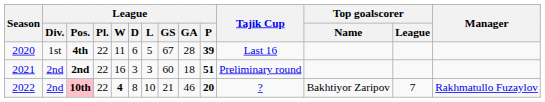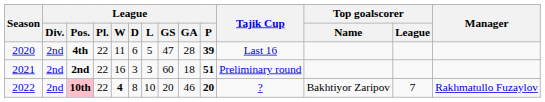4th | League / Div.: 1st -> 2nd
4th | League / GS: 67 -> 47
10th | League / GS: 21 -> 20
